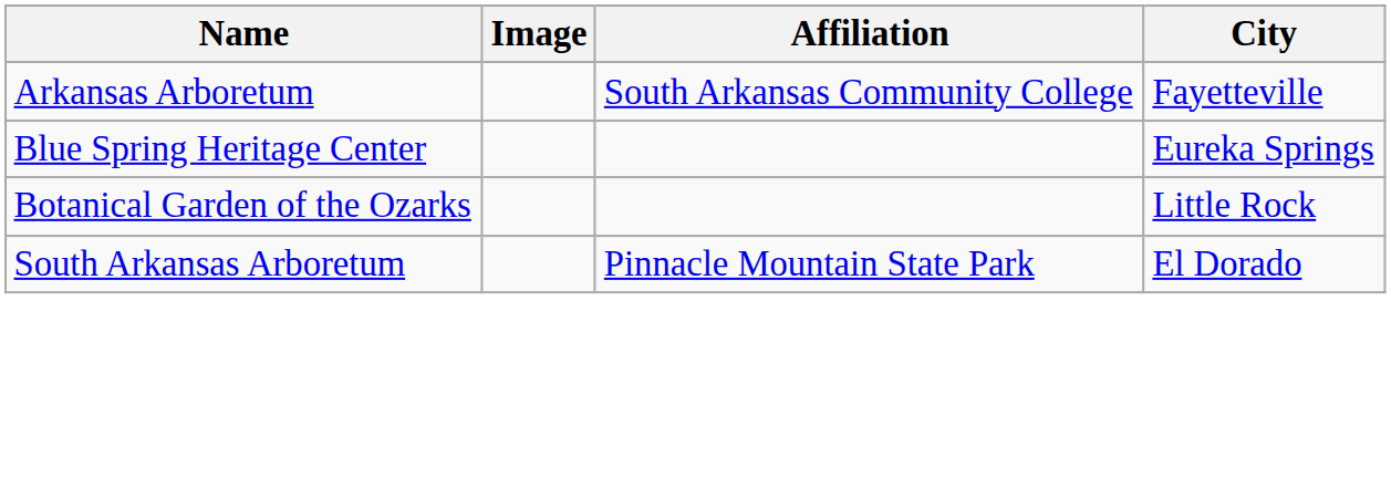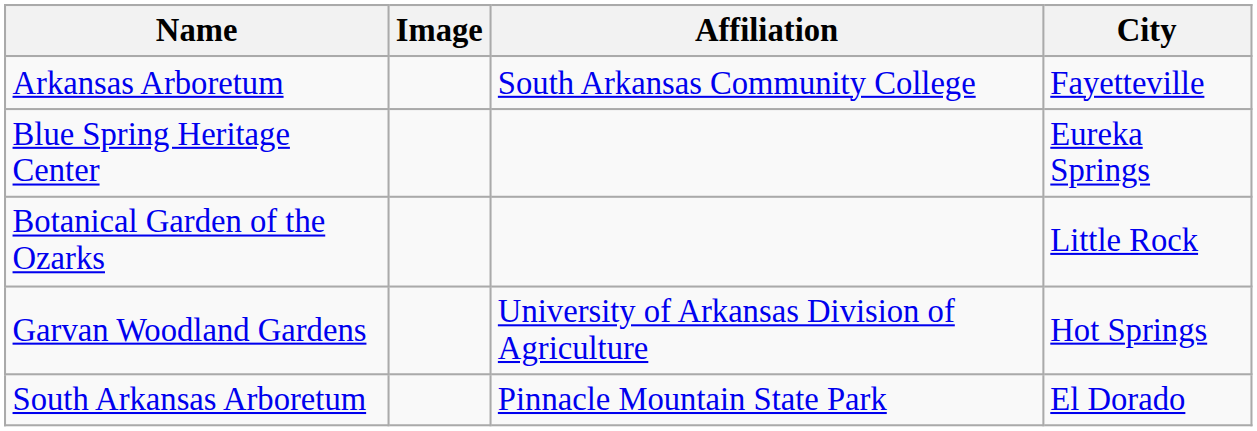+ row: Garvan Woodland Gardens | University of Arkansas Division of Agriculture | Hot Springs
